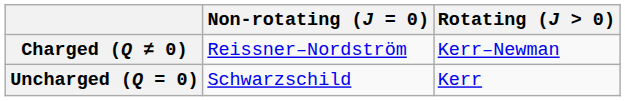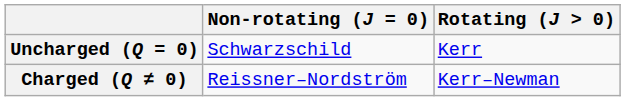rows swapped: Uncharged (Q = 0) <-> Charged (Q ≠ 0)
